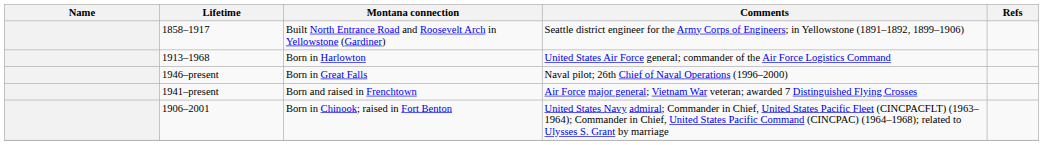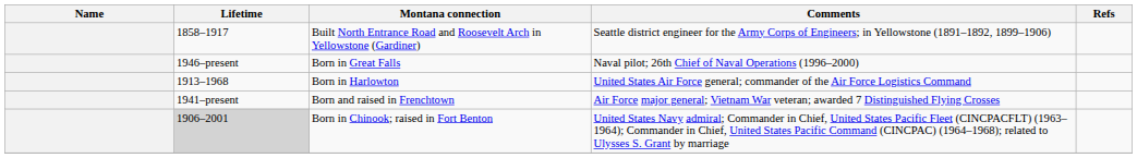rows swapped: Born in Harlowton <-> Born in Great Falls
Born in Chinook; raised in Fort Benton | Lifetime: no background -> lightgrey background
